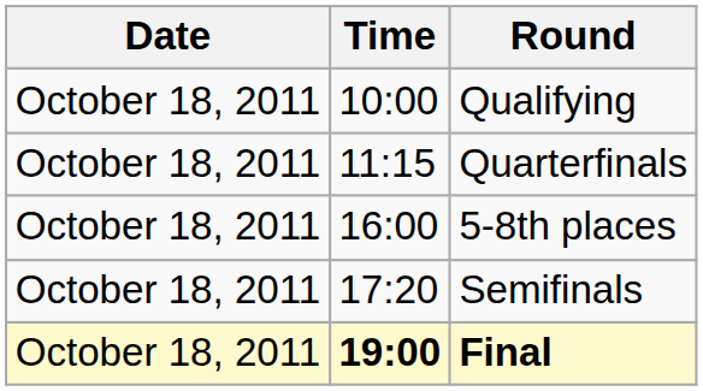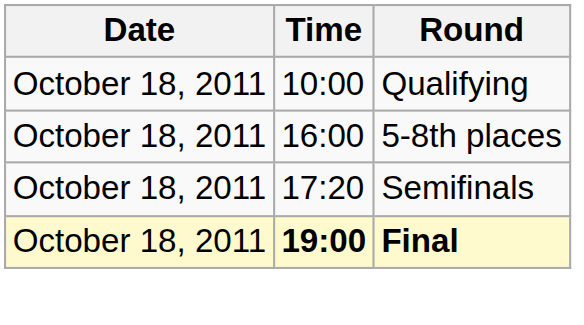- row: October 18, 2011 | 11:15 | Quarterfinals
